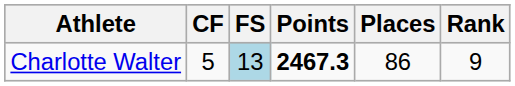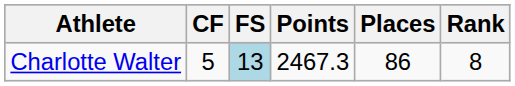Charlotte Walter | Points: bold -> normal
Charlotte Walter | Rank: 9 -> 8
